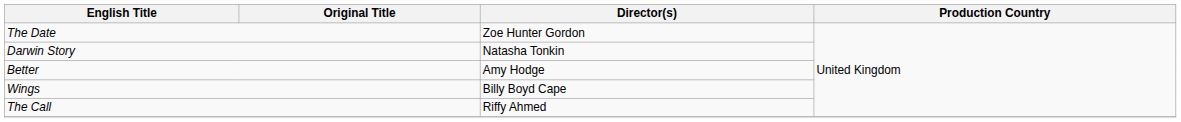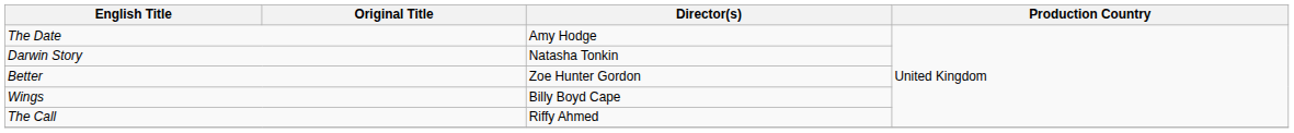The Date | Director(s): Zoe Hunter Gordon -> Amy Hodge
Better | Director(s): Amy Hodge -> Zoe Hunter Gordon
